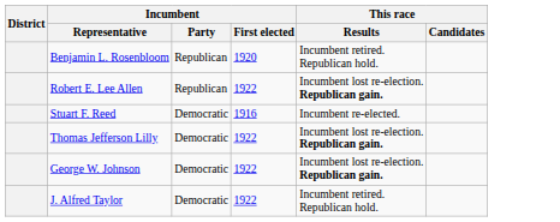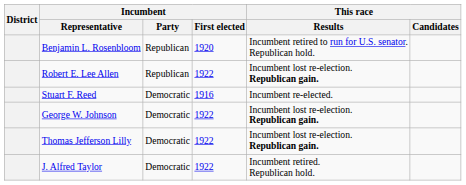Benjamin L. Rosenbloom | This race / Results: Incumbent retired. Republican hold. -> Incumbent retired to run for U.S. senator. Republican hold.
rows swapped: George W. Johnson <-> Thomas Jefferson Lilly
